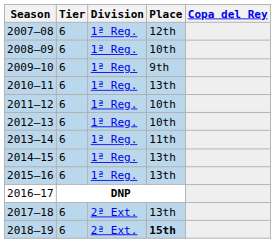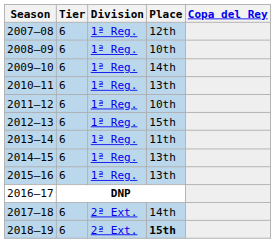2009–10 | Place: 9th -> 14th
2012–13 | Place: 10th -> 15th
2017–18 | Place: 13th -> 14th
